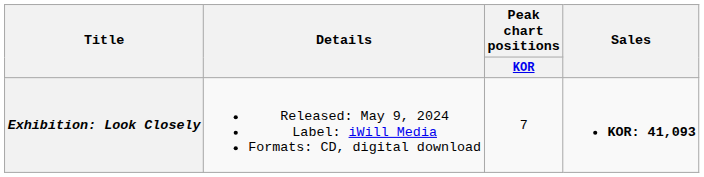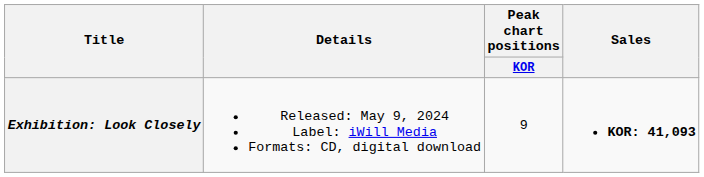Exhibition: Look Closely | Peak chart positions / KOR: 7 -> 9
